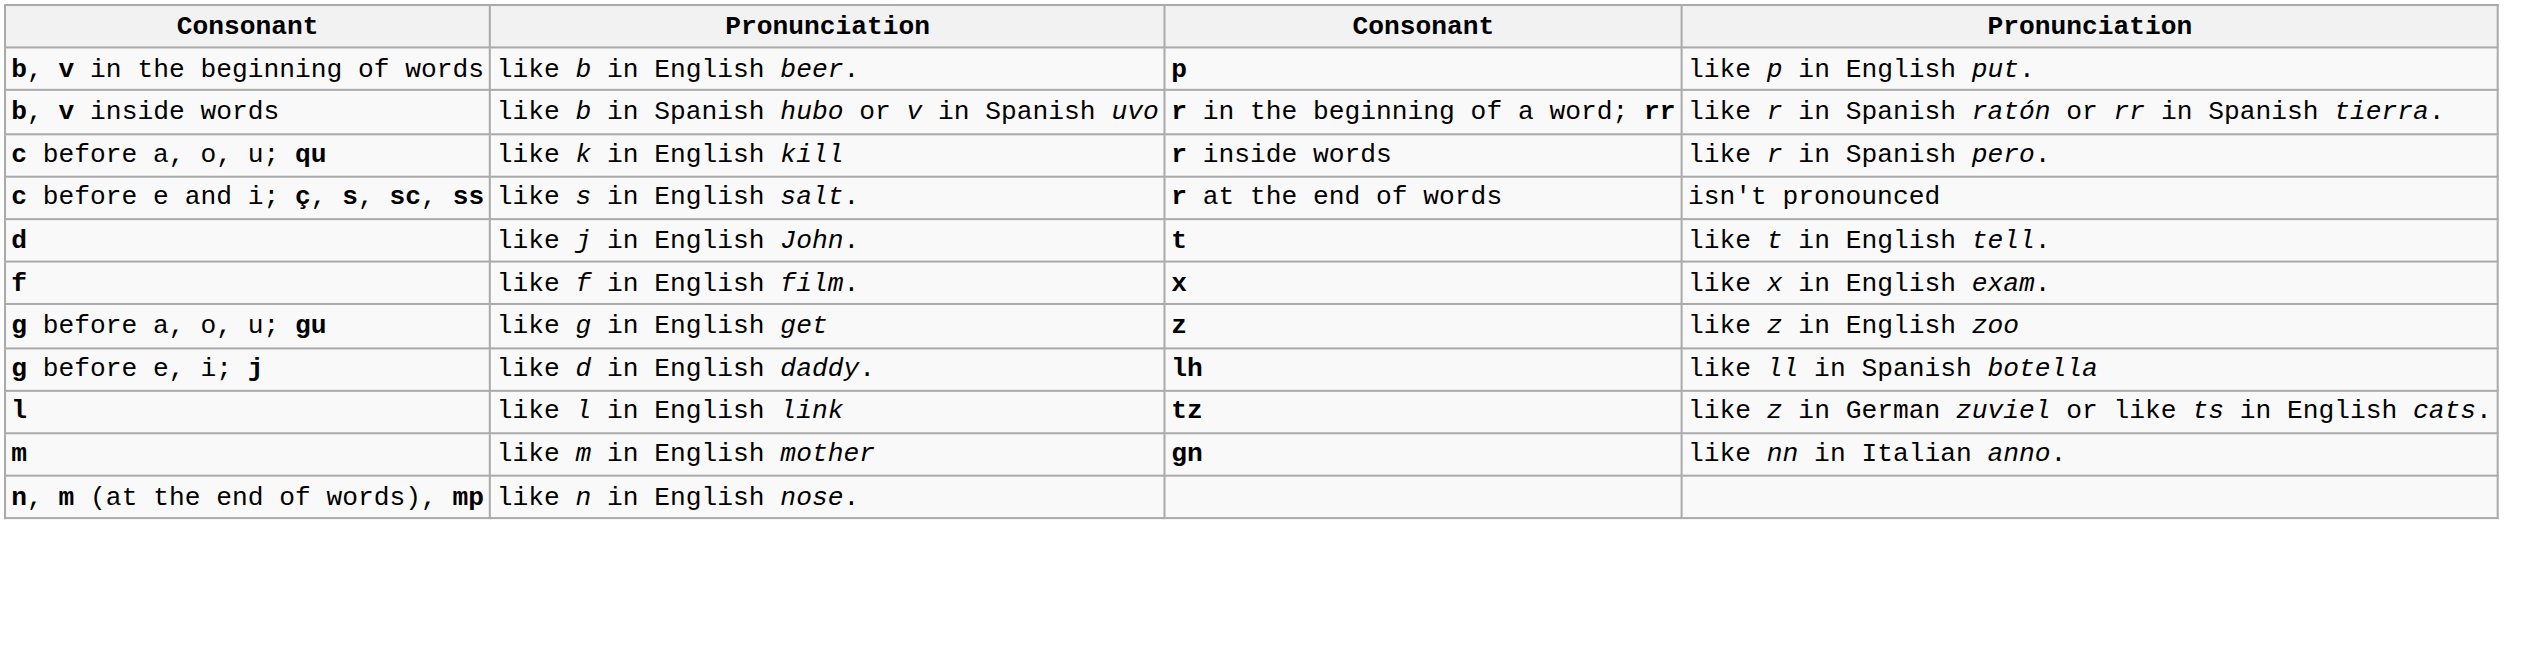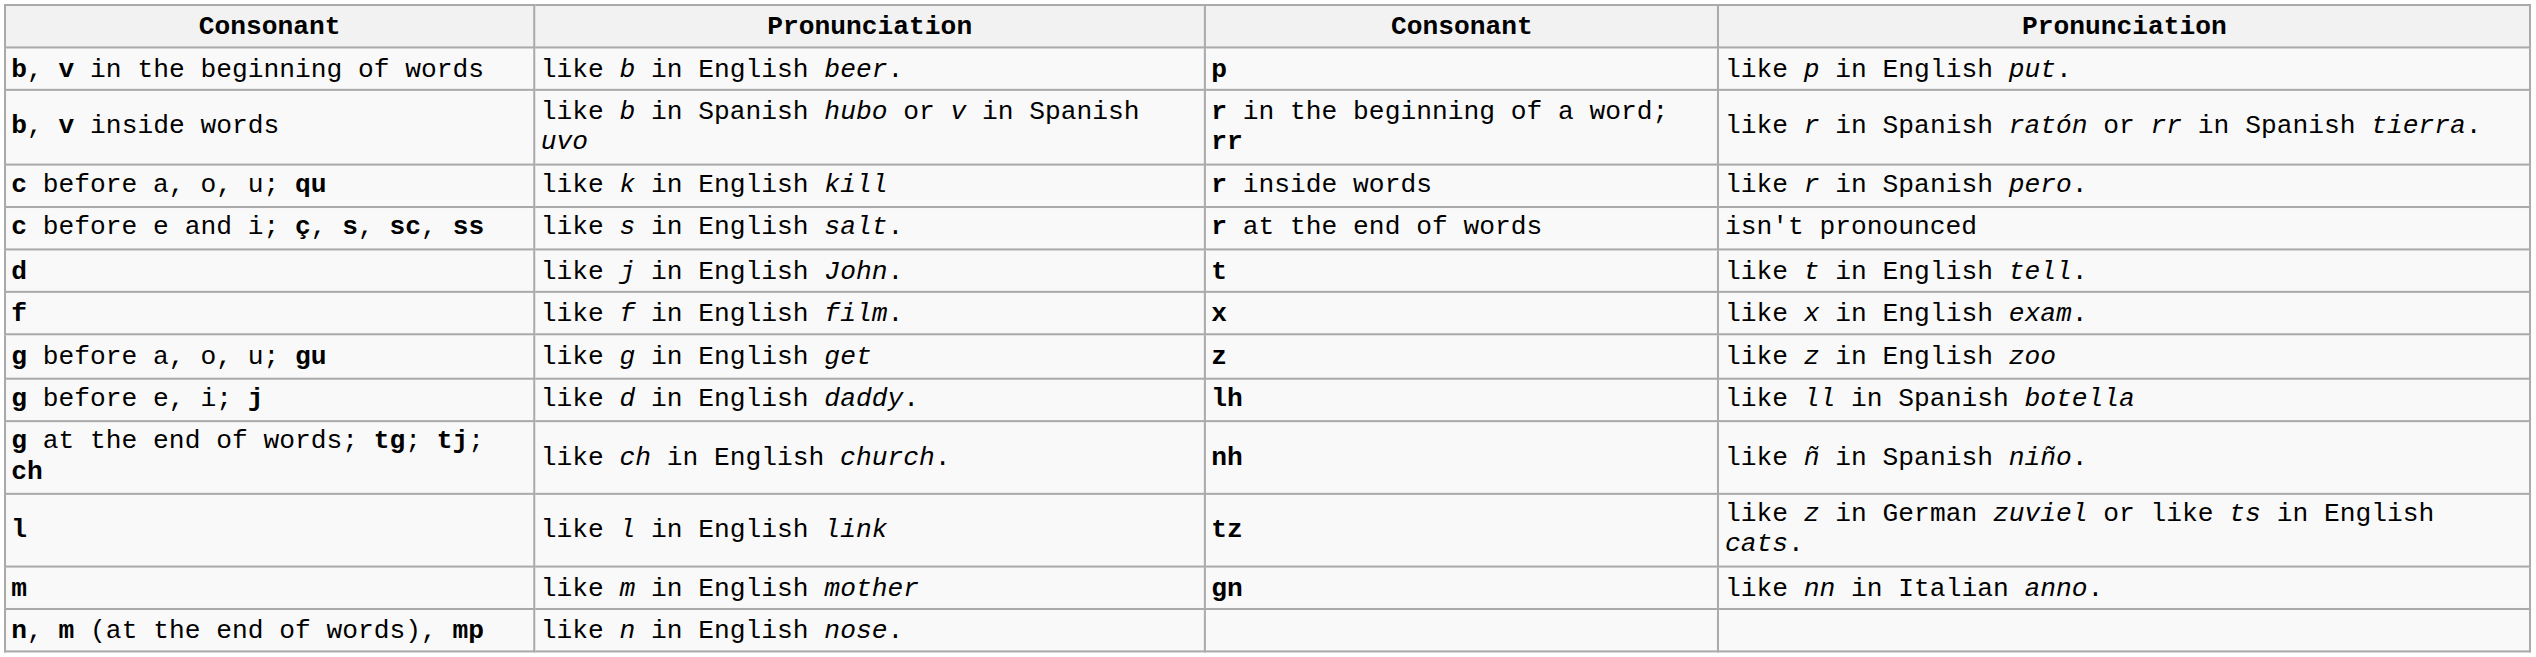+ row: g at the end of words; tg; tj; ch | like ch in English church. | nh | like ñ in Spanish niño.
